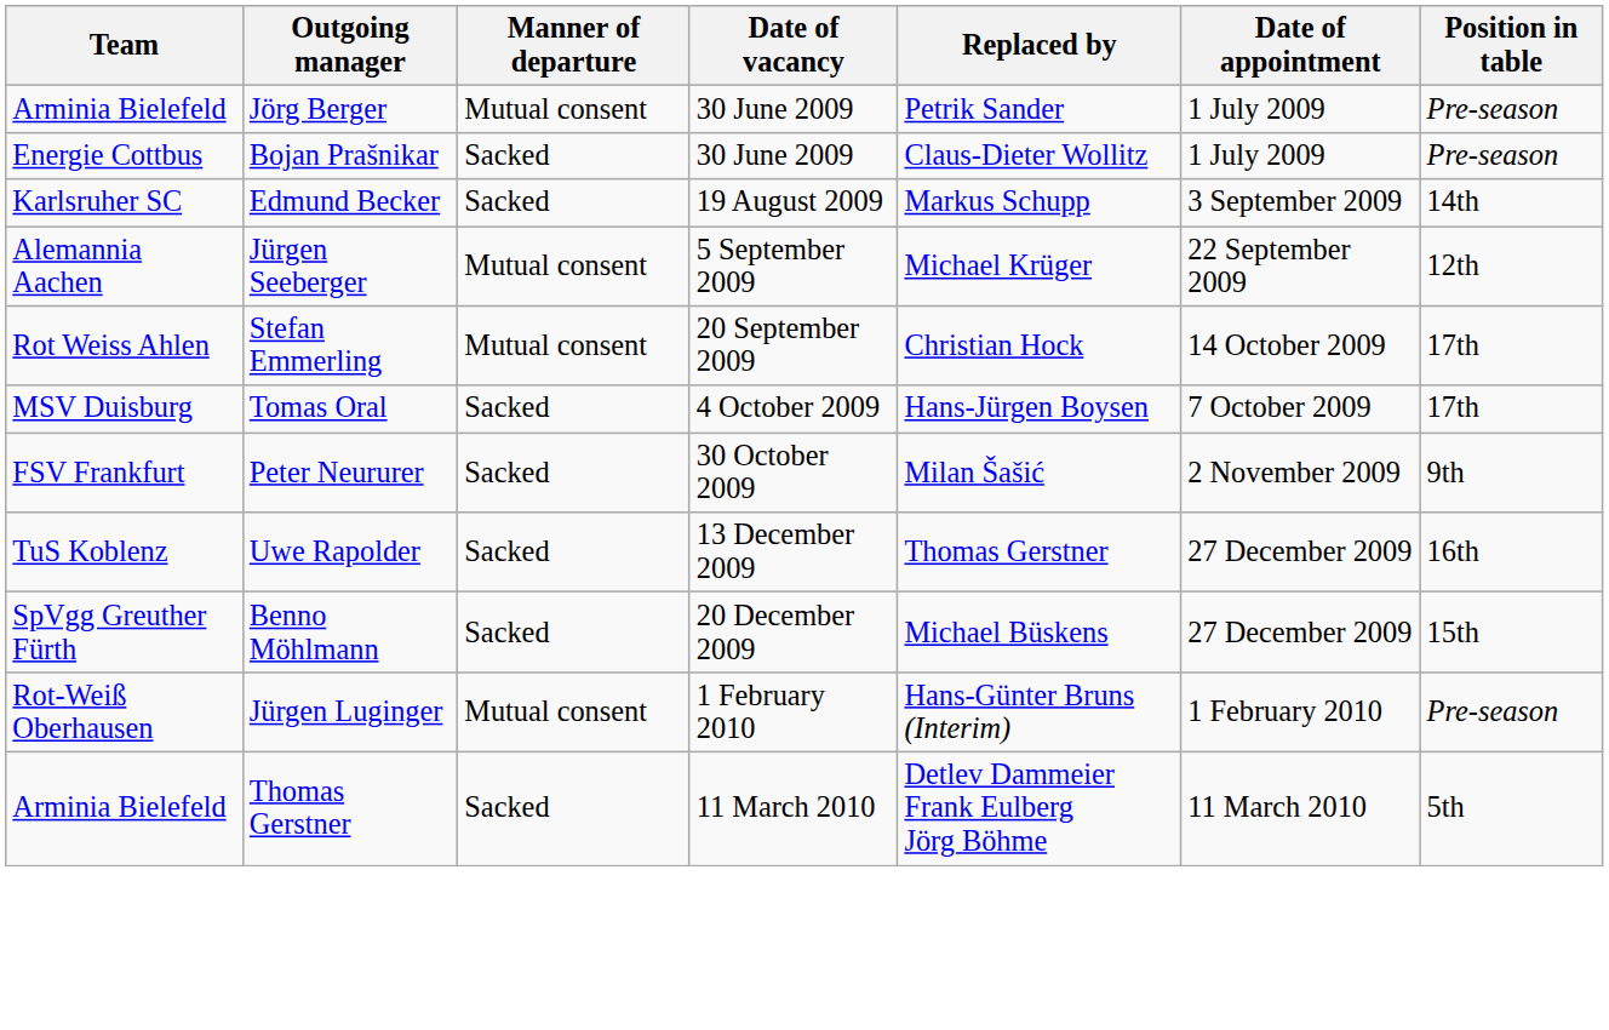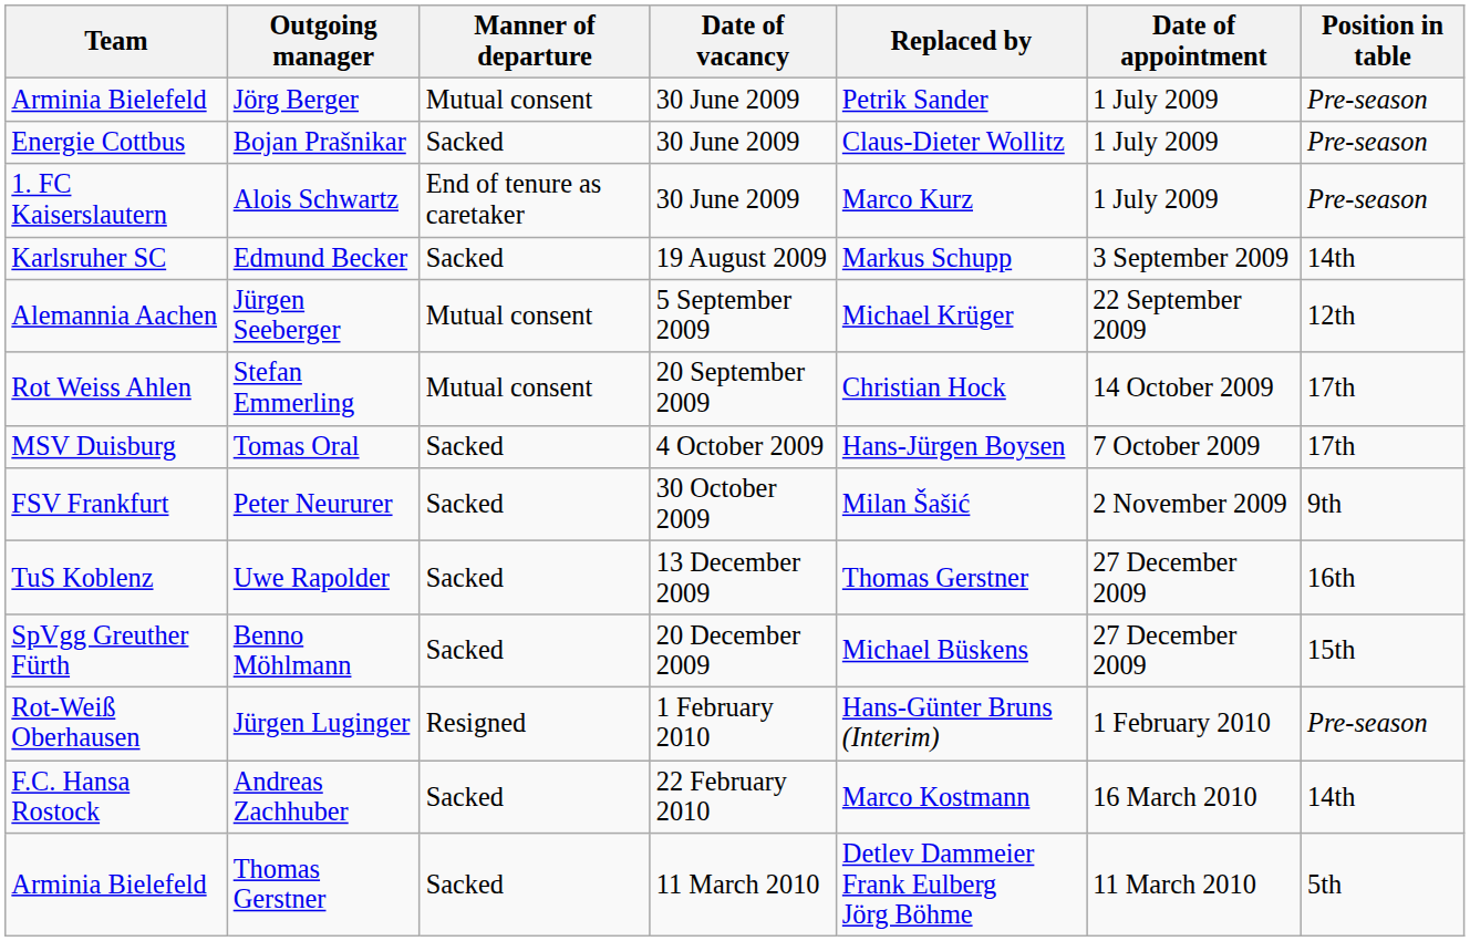+ row: 1. FC Kaiserslautern | Alois Schwartz | End of tenure as caretaker | 30 June 2009 | Marco Kurz | 1 July 2009 | Pre-season
Jürgen Luginger | Manner of departure: Mutual consent -> Resigned
+ row: F.C. Hansa Rostock | Andreas Zachhuber | Sacked | 22 February 2010 | Marco Kostmann | 16 March 2010 | 14th
